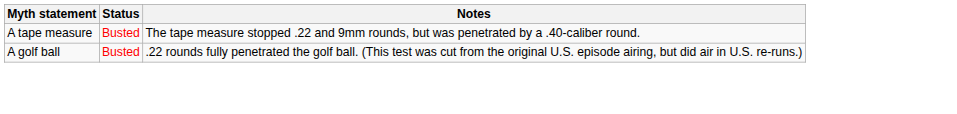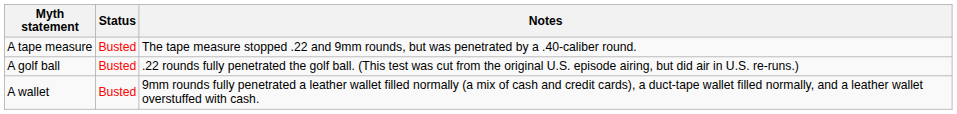+ row: A wallet | Busted | 9mm rounds fully penetrated a leather wallet filled normally (a mix of cash and credit cards), a duct-tape wallet filled normally, and a leather wallet overstuffed with cash.
